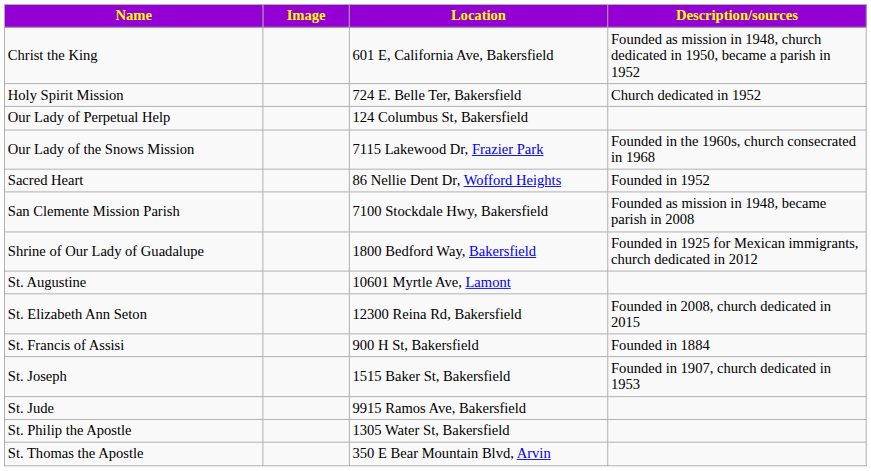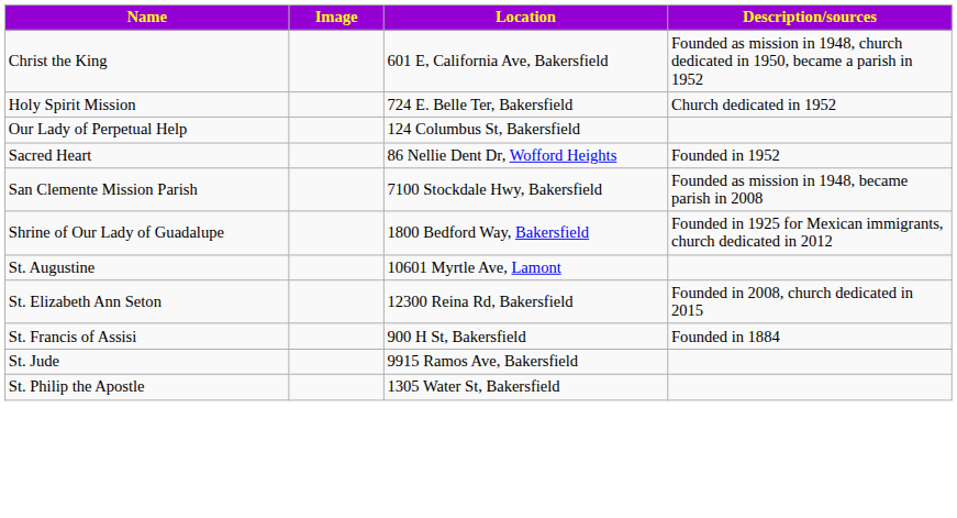- row: Our Lady of the Snows Mission | 7115 Lakewood Dr, Frazier Park | Founded in the 1960s, church consecrated in 1968
- row: St. Joseph | 1515 Baker St, Bakersfield | Founded in 1907, church dedicated in 1953
- row: St. Thomas the Apostle | 350 E Bear Mountain Blvd, Arvin
